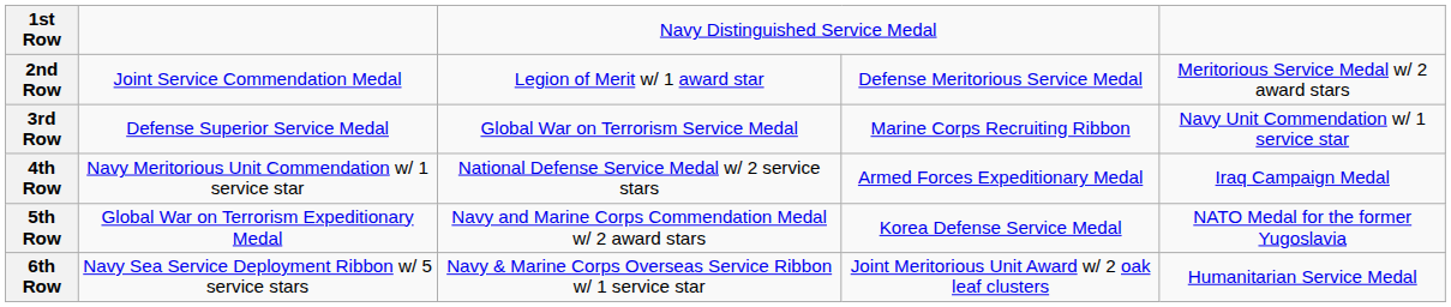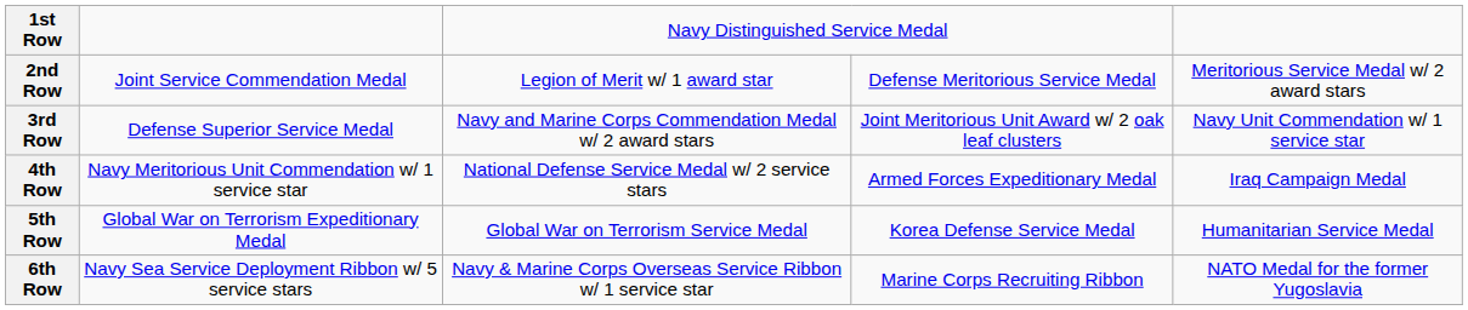3rd Row | column 3: Global War on Terrorism Service Medal -> Navy and Marine Corps Commendation Medal w/ 2 award stars
3rd Row | column 4: Marine Corps Recruiting Ribbon -> Joint Meritorious Unit Award w/ 2 oak leaf clusters
5th Row | column 3: Navy and Marine Corps Commendation Medal w/ 2 award stars -> Global War on Terrorism Service Medal
5th Row | column 5: NATO Medal for the former Yugoslavia -> Humanitarian Service Medal
6th Row | column 4: Joint Meritorious Unit Award w/ 2 oak leaf clusters -> Marine Corps Recruiting Ribbon
6th Row | column 5: Humanitarian Service Medal -> NATO Medal for the former Yugoslavia
